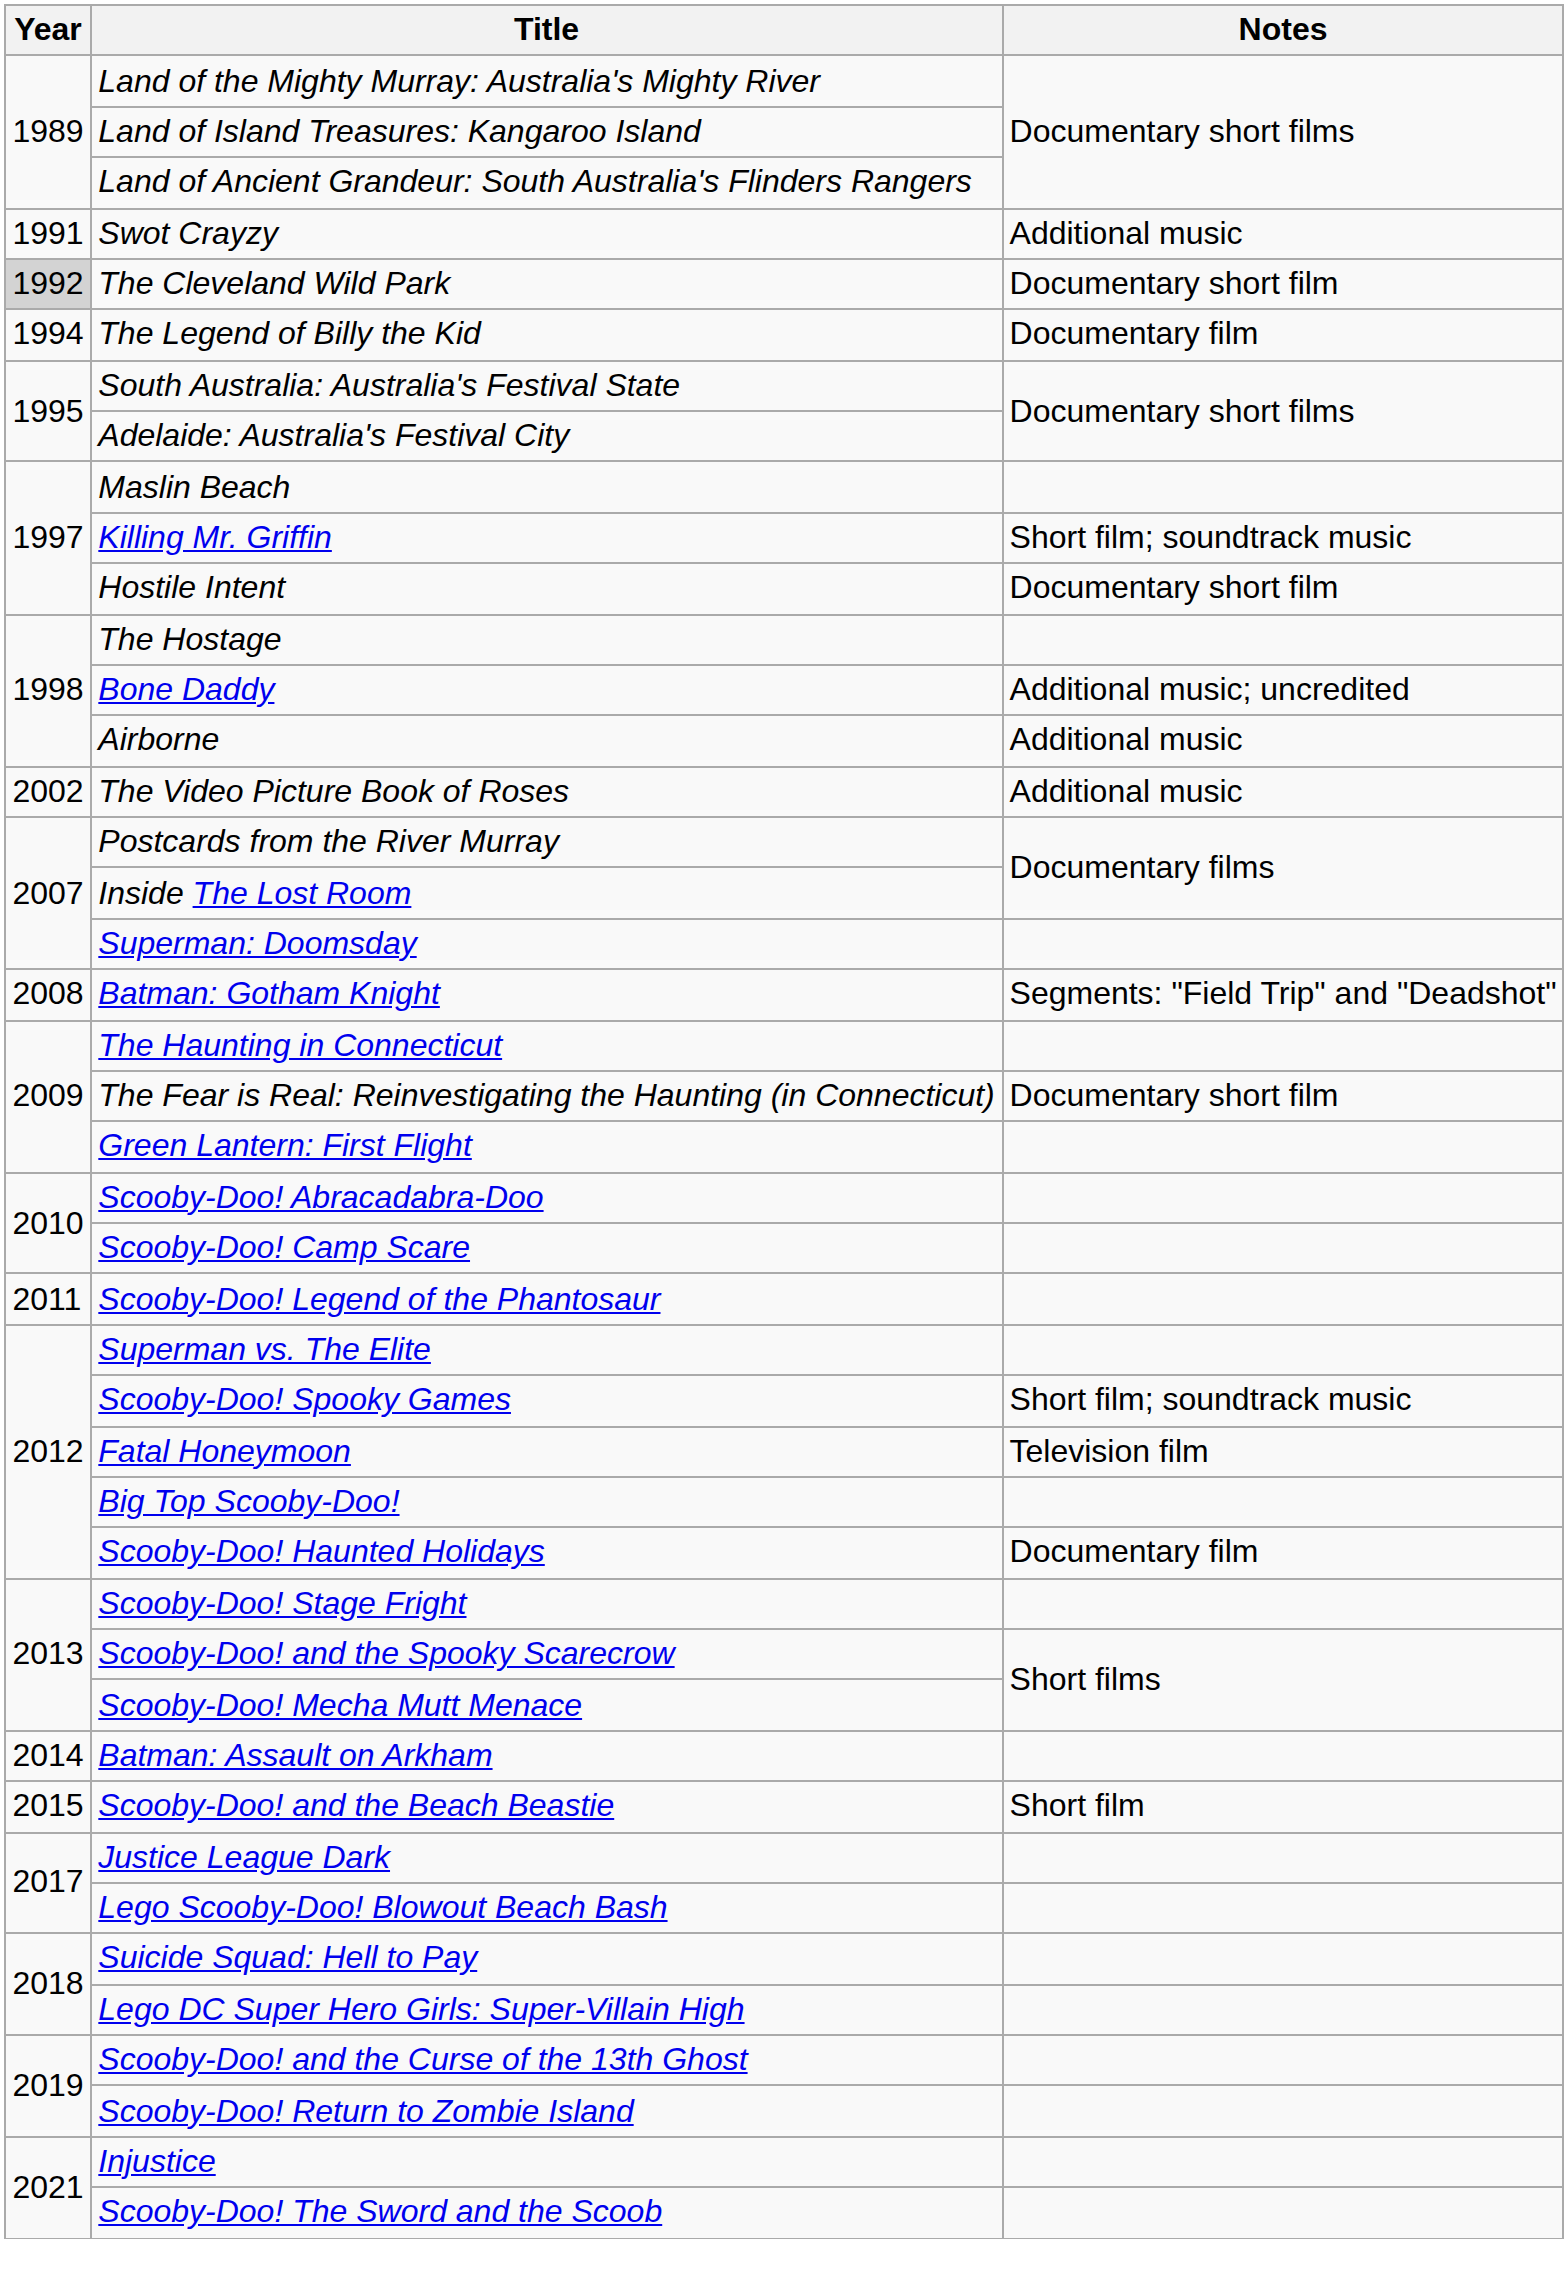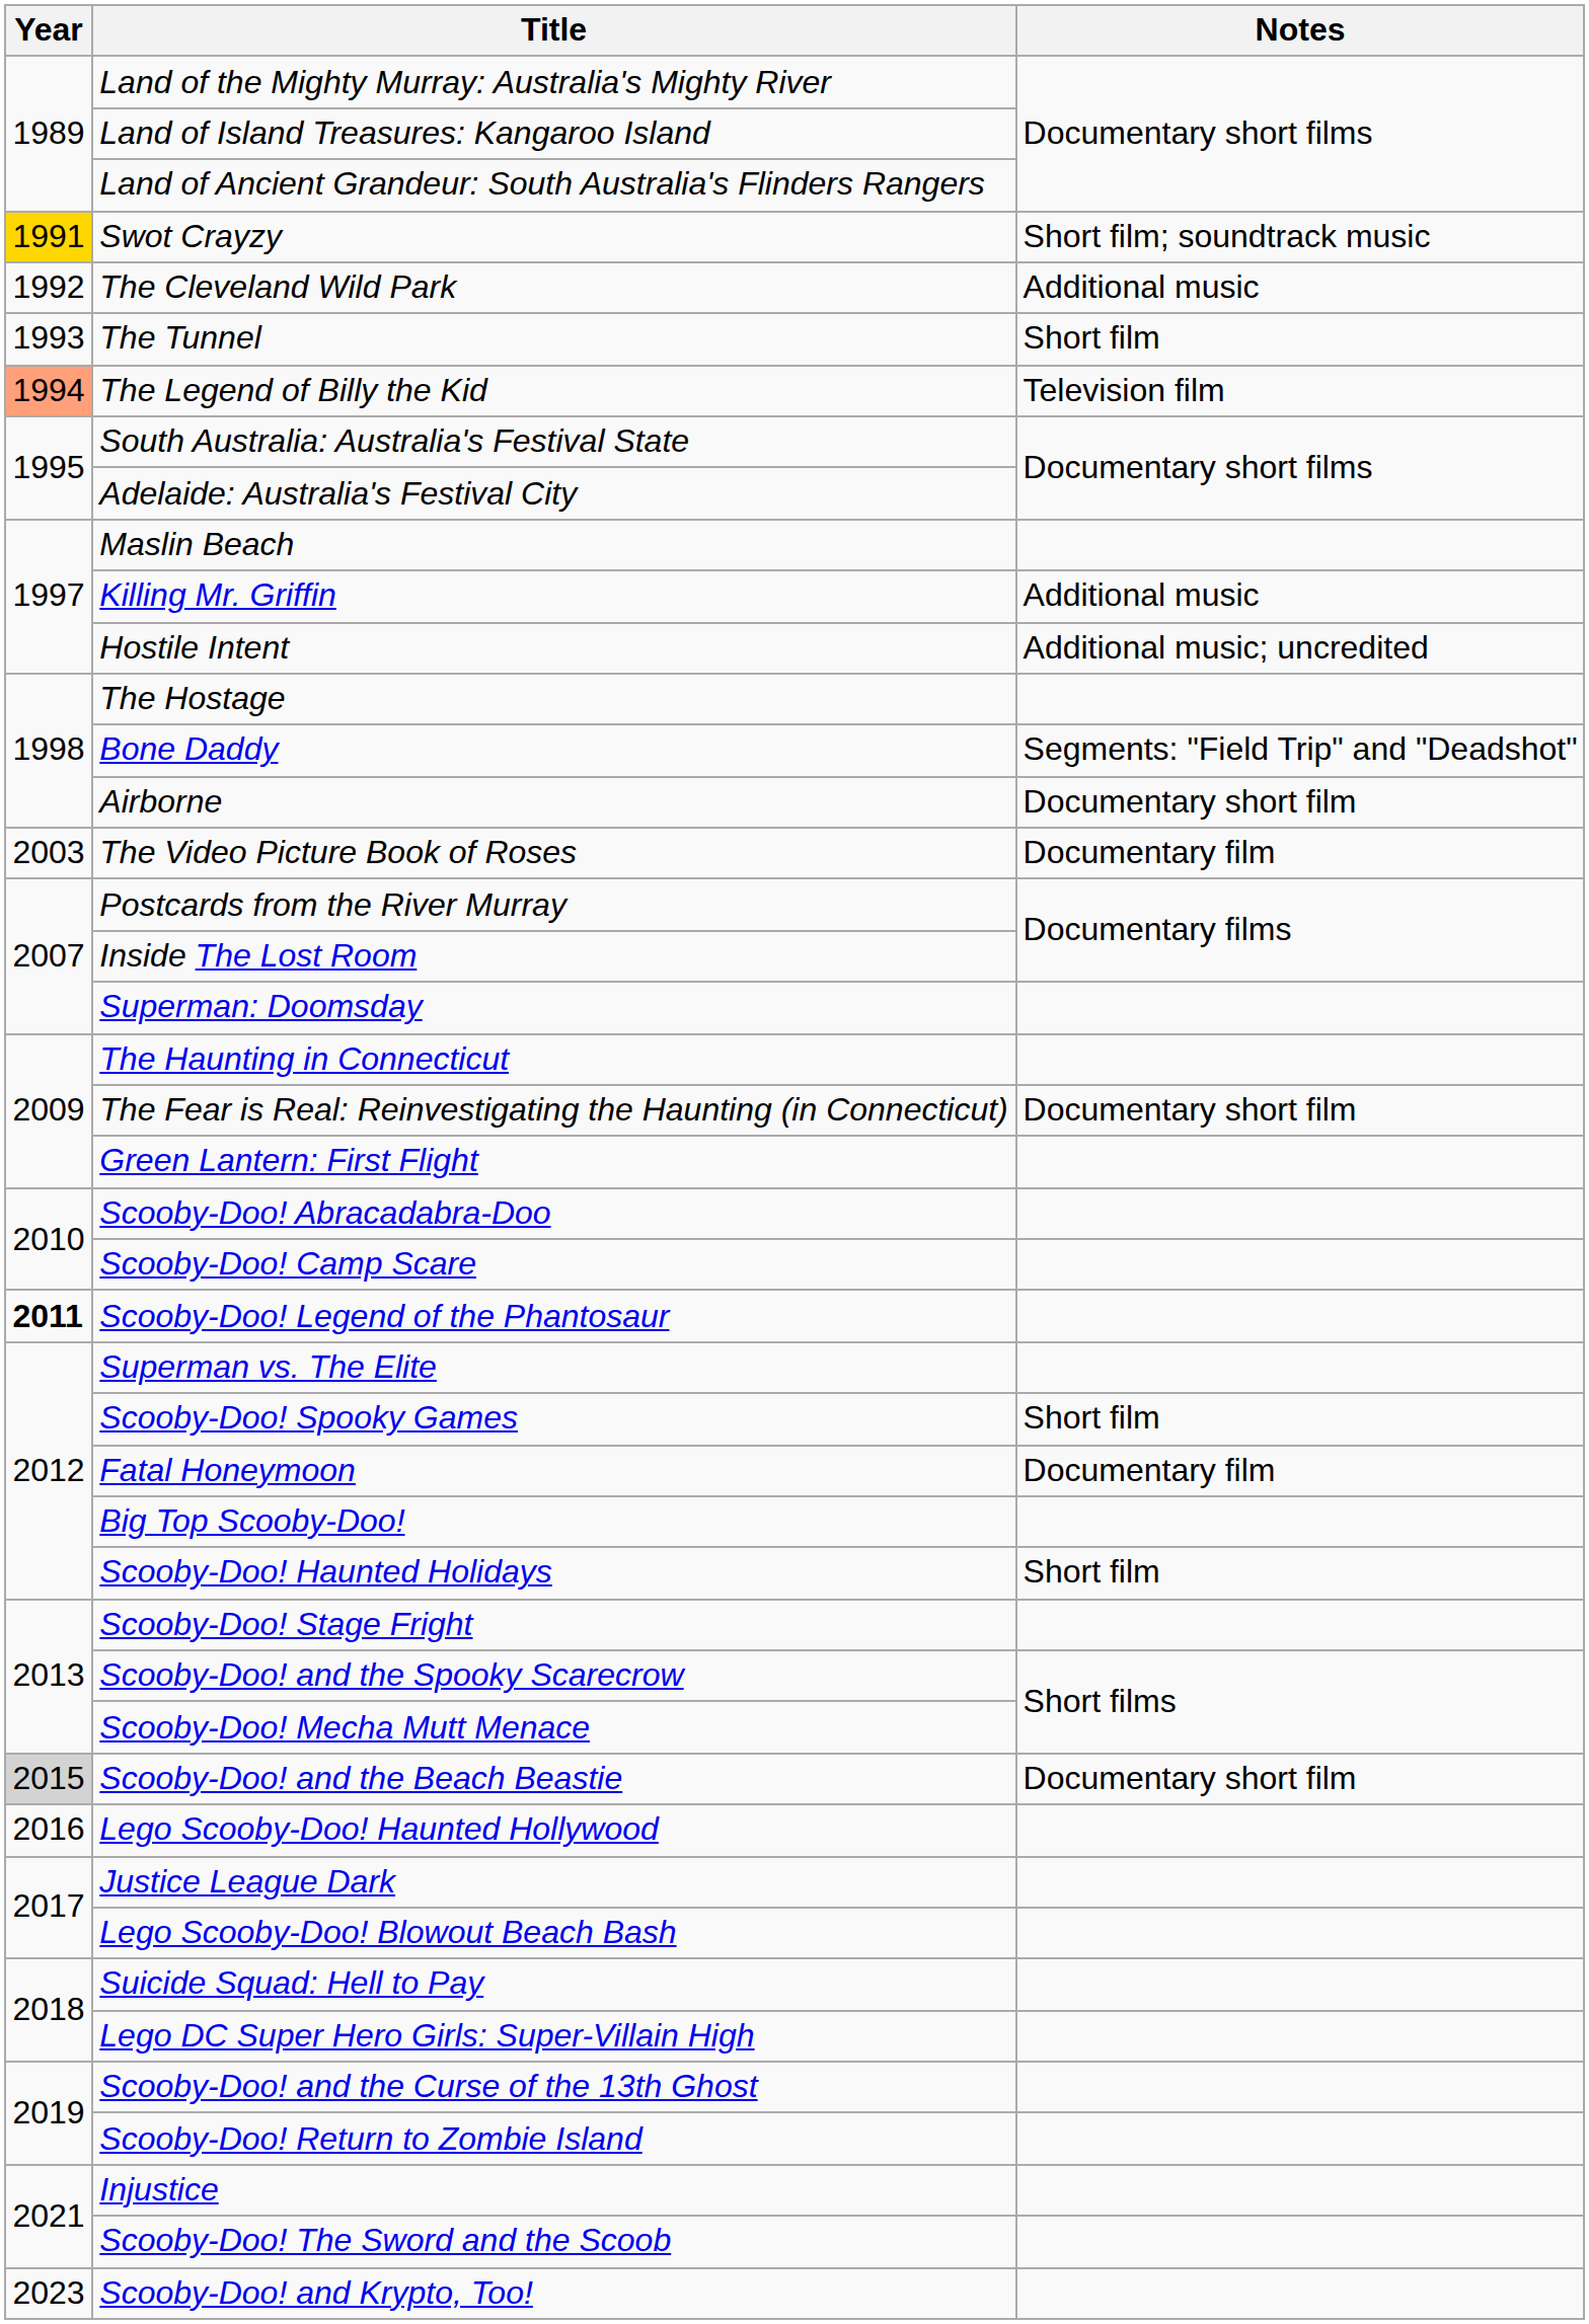Swot Crayzy | Year: no background -> gold background
Swot Crayzy | Notes: Additional music -> Short film; soundtrack music
The Cleveland Wild Park | Year: lightgrey background -> no background
The Cleveland Wild Park | Notes: Documentary short film -> Additional music
+ row: 1993 | The Tunnel | Short film
The Legend of Billy the Kid | Year: no background -> lightsalmon background
The Legend of Billy the Kid | Notes: Documentary film -> Television film
Killing Mr. Griffin | Notes: Short film; soundtrack music -> Additional music
Hostile Intent | Notes: Documentary short film -> Additional music; uncredited
Bone Daddy | Notes: Additional music; uncredited -> Segments: "Field Trip" and "Deadshot"
Airborne | Notes: Additional music -> Documentary short film
The Video Picture Book of Roses | Year: 2002 -> 2003
The Video Picture Book of Roses | Notes: Additional music -> Documentary film
- row: 2008 | Batman: Gotham Knight | Segments: "Field Trip" and "Deadshot"
Scooby-Doo! Legend of the Phantosaur | Year: normal -> bold
Scooby-Doo! Spooky Games | Notes: Short film; soundtrack music -> Short film
Fatal Honeymoon | Notes: Television film -> Documentary film
Scooby-Doo! Haunted Holidays | Notes: Documentary film -> Short film
- row: 2014 | Batman: Assault on Arkham
Scooby-Doo! and the Beach Beastie | Year: no background -> lightgrey background
Scooby-Doo! and the Beach Beastie | Notes: Short film -> Documentary short film
+ row: 2016 | Lego Scooby-Doo! Haunted Hollywood
+ row: 2023 | Scooby-Doo! and Krypto, Too!
